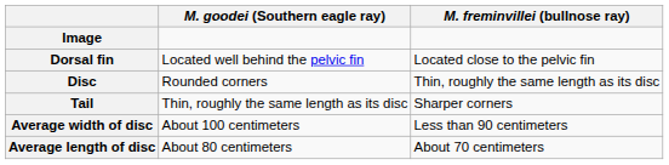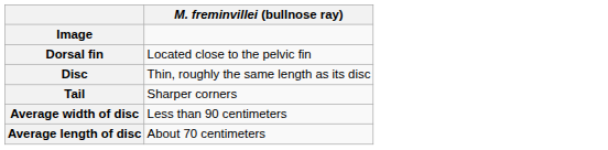- column: M. goodei (Southern eagle ray) | Located well behind the pelvic fin | Rounded corners | Thin, roughly the same length as its disc | About 100 centimeters | About 80 centimeters
